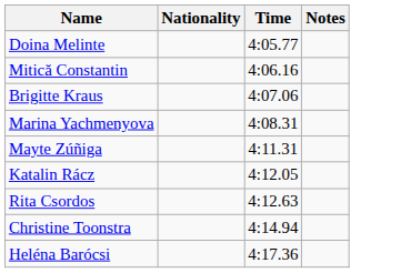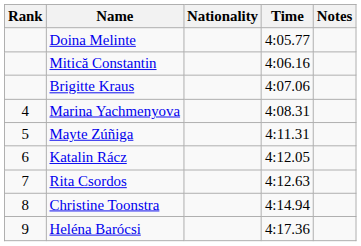+ column: Rank | 4 | 5 | 6 | 7 | 8 | 9
